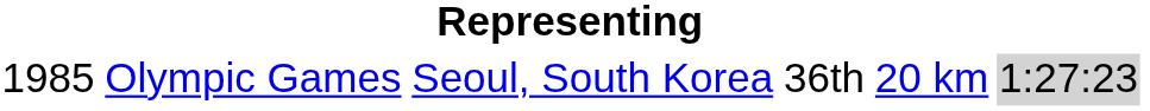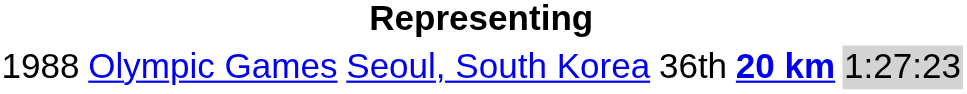Olympic Games | column 1: 1985 -> 1988
Olympic Games | column 5: normal -> bold
